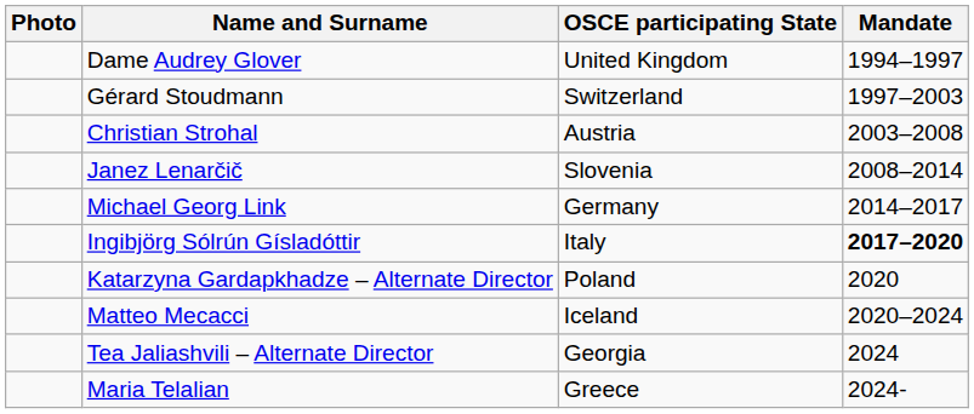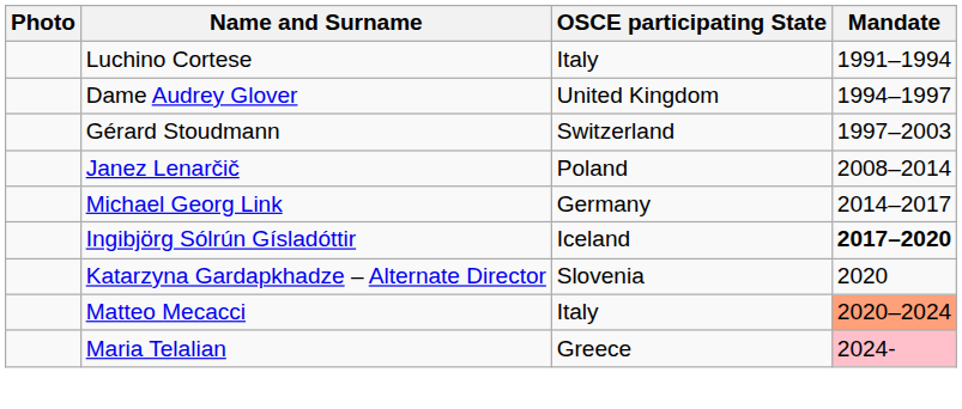+ row: Luchino Cortese | Italy | 1991–1994
- row: Christian Strohal | Austria | 2003–2008
Janez Lenarčič | OSCE participating State: Slovenia -> Poland
Ingibjörg Sólrún Gísladóttir | OSCE participating State: Italy -> Iceland
Katarzyna Gardapkhadze – Alternate Director | OSCE participating State: Poland -> Slovenia
Matteo Mecacci | OSCE participating State: Iceland -> Italy
Matteo Mecacci | Mandate: no background -> lightsalmon background
- row: Tea Jaliashvili – Alternate Director | Georgia | 2024
Maria Telalian | Mandate: no background -> pink background
